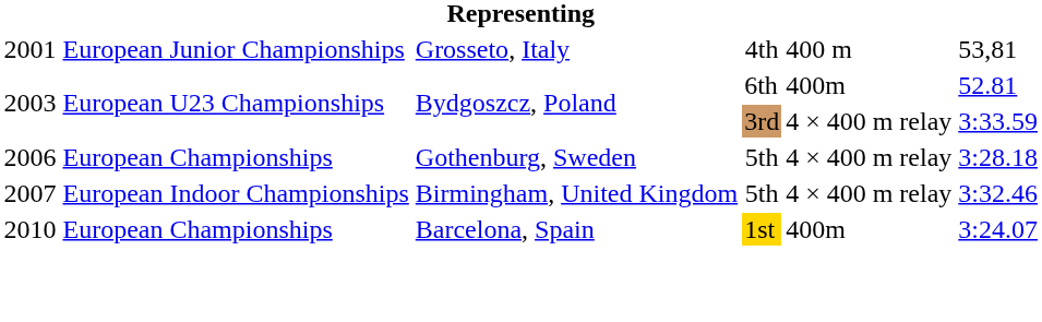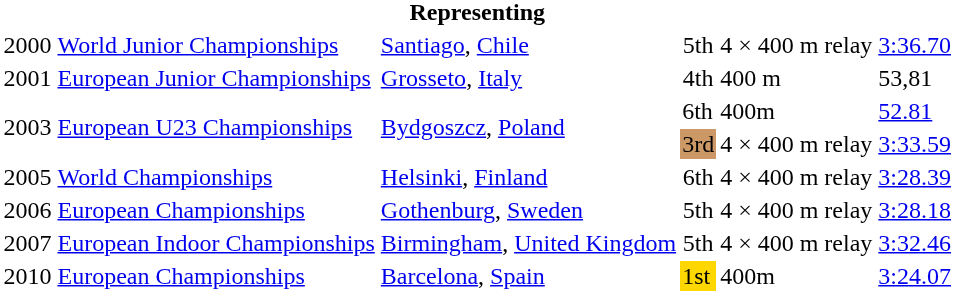+ row: 2000 | World Junior Championships | Santiago, Chile | 5th | 4 × 400 m relay | 3:36.70
+ row: 2005 | World Championships | Helsinki, Finland | 6th | 4 × 400 m relay | 3:28.39
